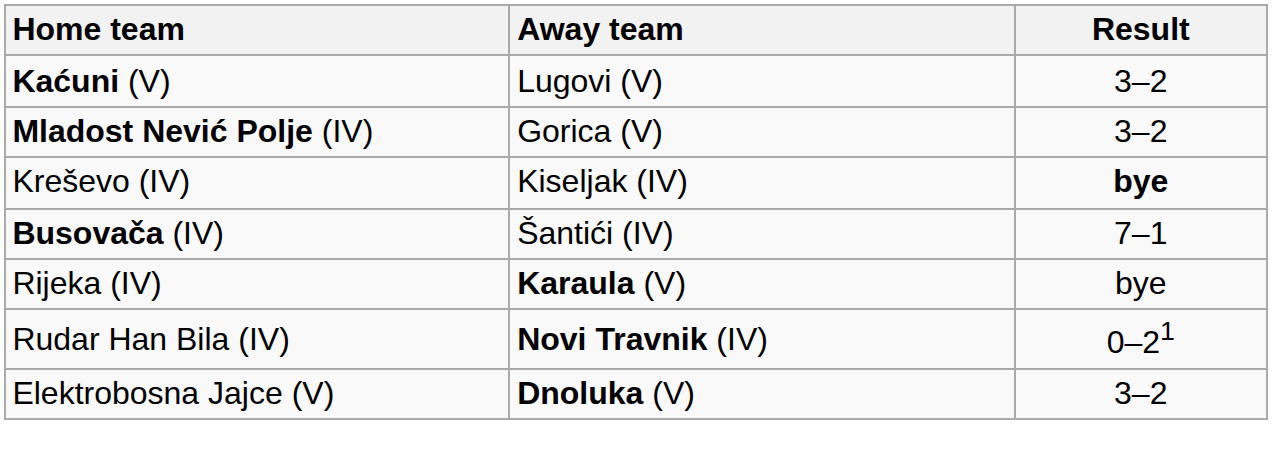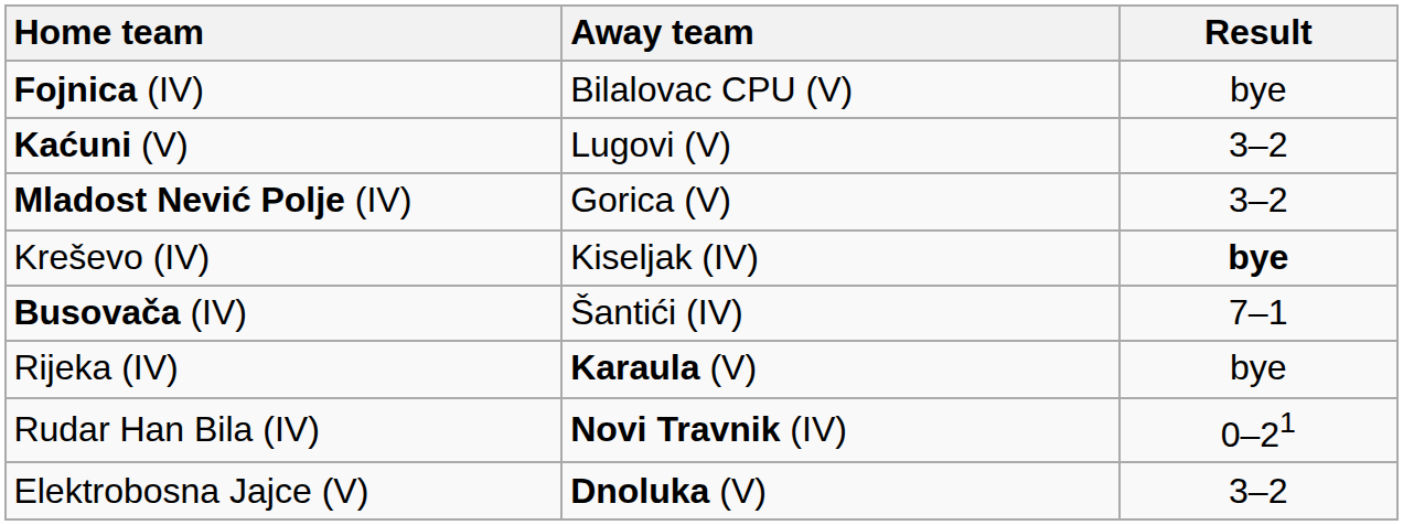+ row: Fojnica (IV) | Bilalovac CPU (V) | bye
